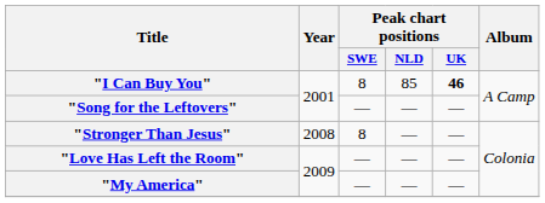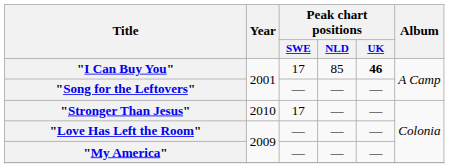"I Can Buy You" | Peak chart positions / SWE: 8 -> 17
"Stronger Than Jesus" | Year: 2008 -> 2010
"Stronger Than Jesus" | Peak chart positions / SWE: 8 -> 17
